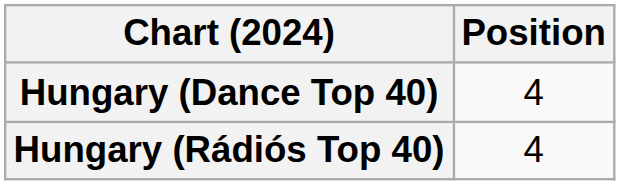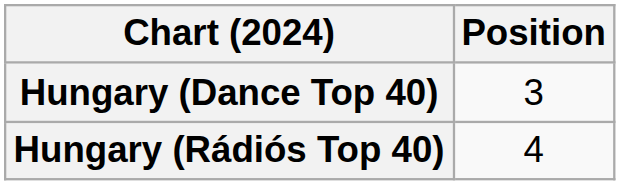Hungary (Dance Top 40) | Position: 4 -> 3
